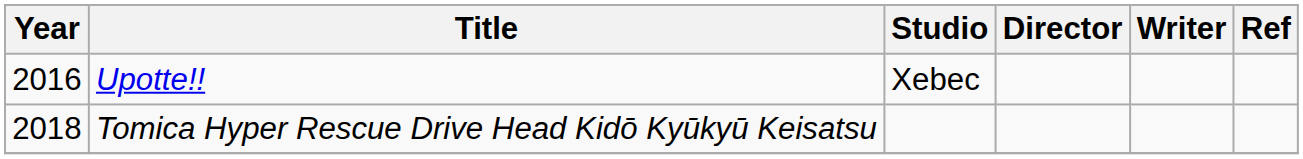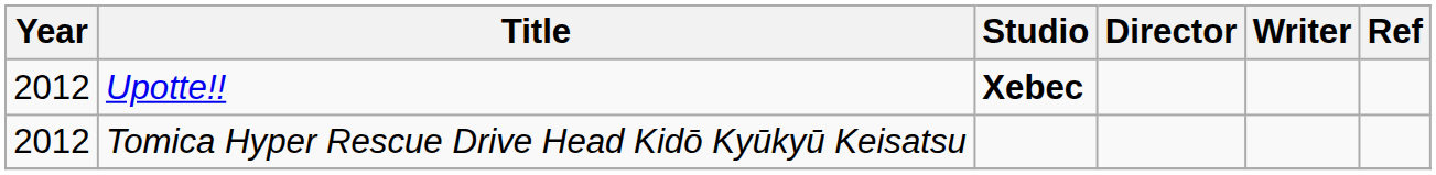Upotte!! | Year: 2016 -> 2012
Upotte!! | Studio: normal -> bold
Tomica Hyper Rescue Drive Head Kidō Kyūkyū Keisatsu | Year: 2018 -> 2012
